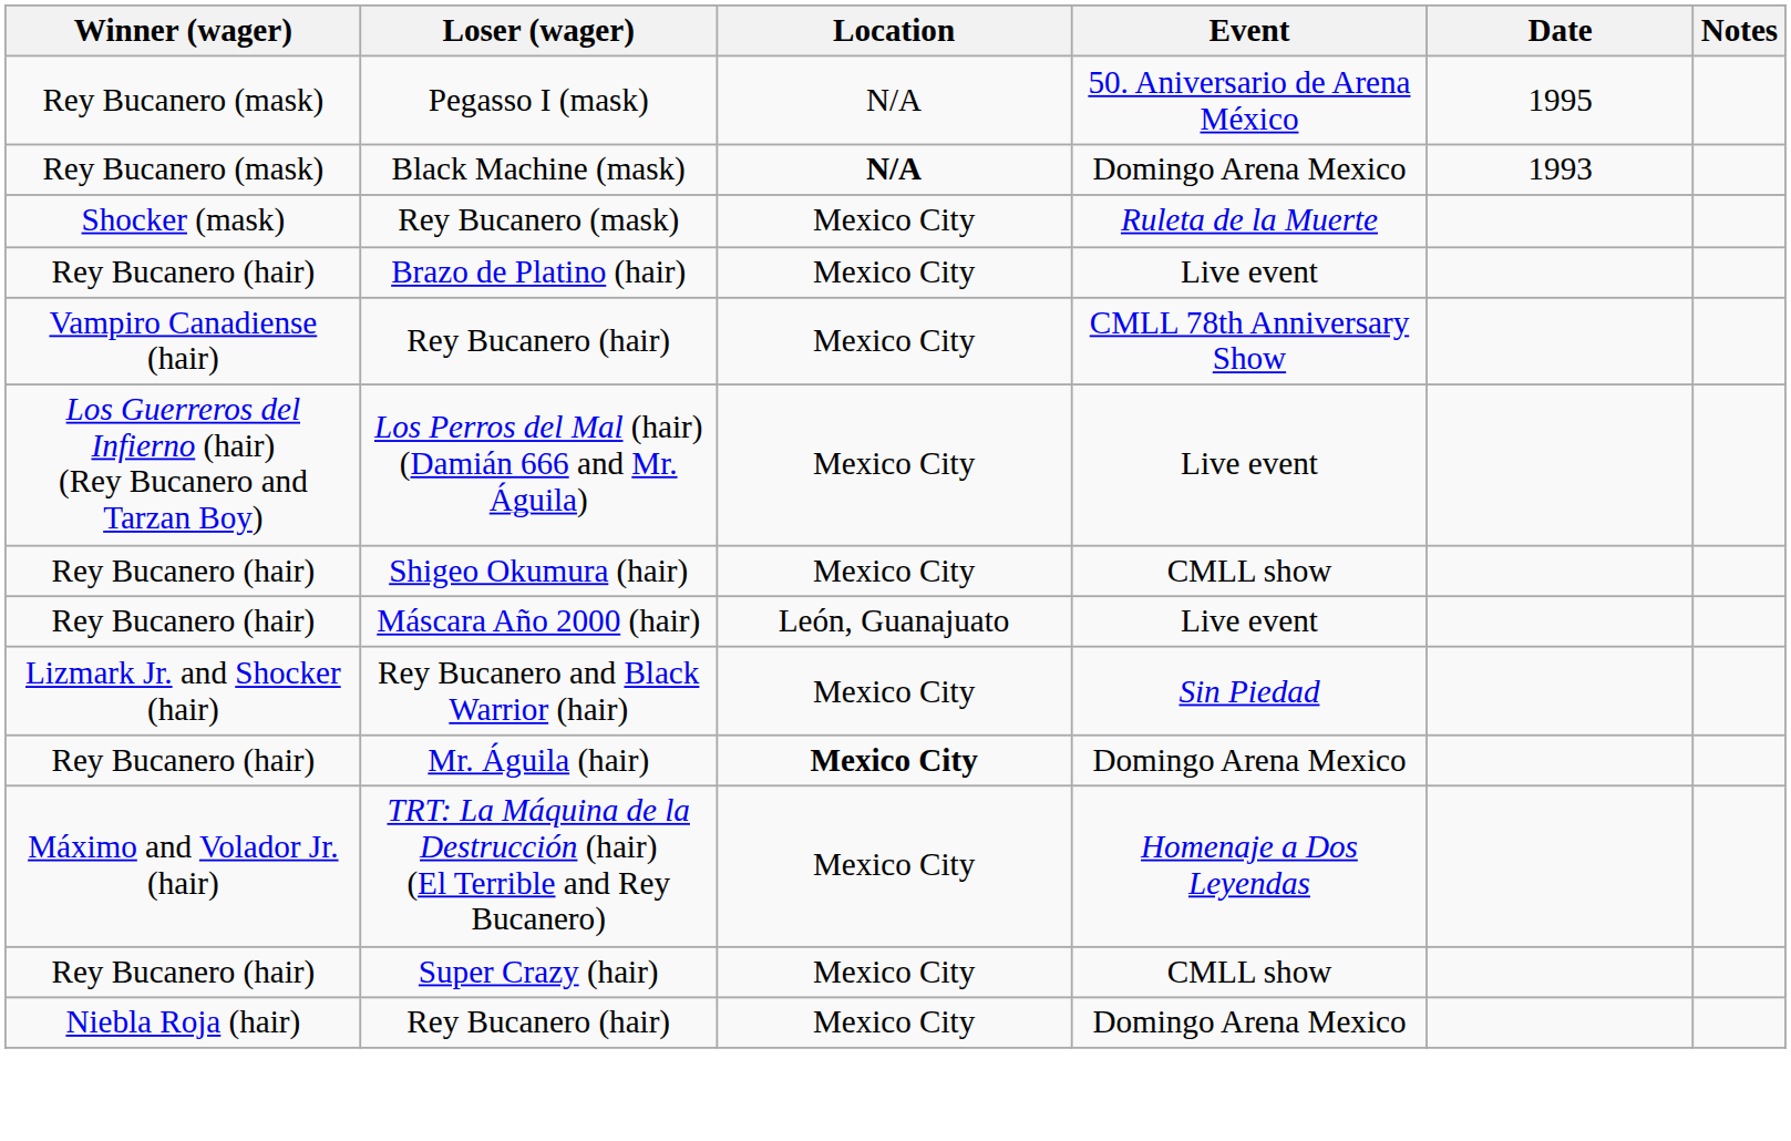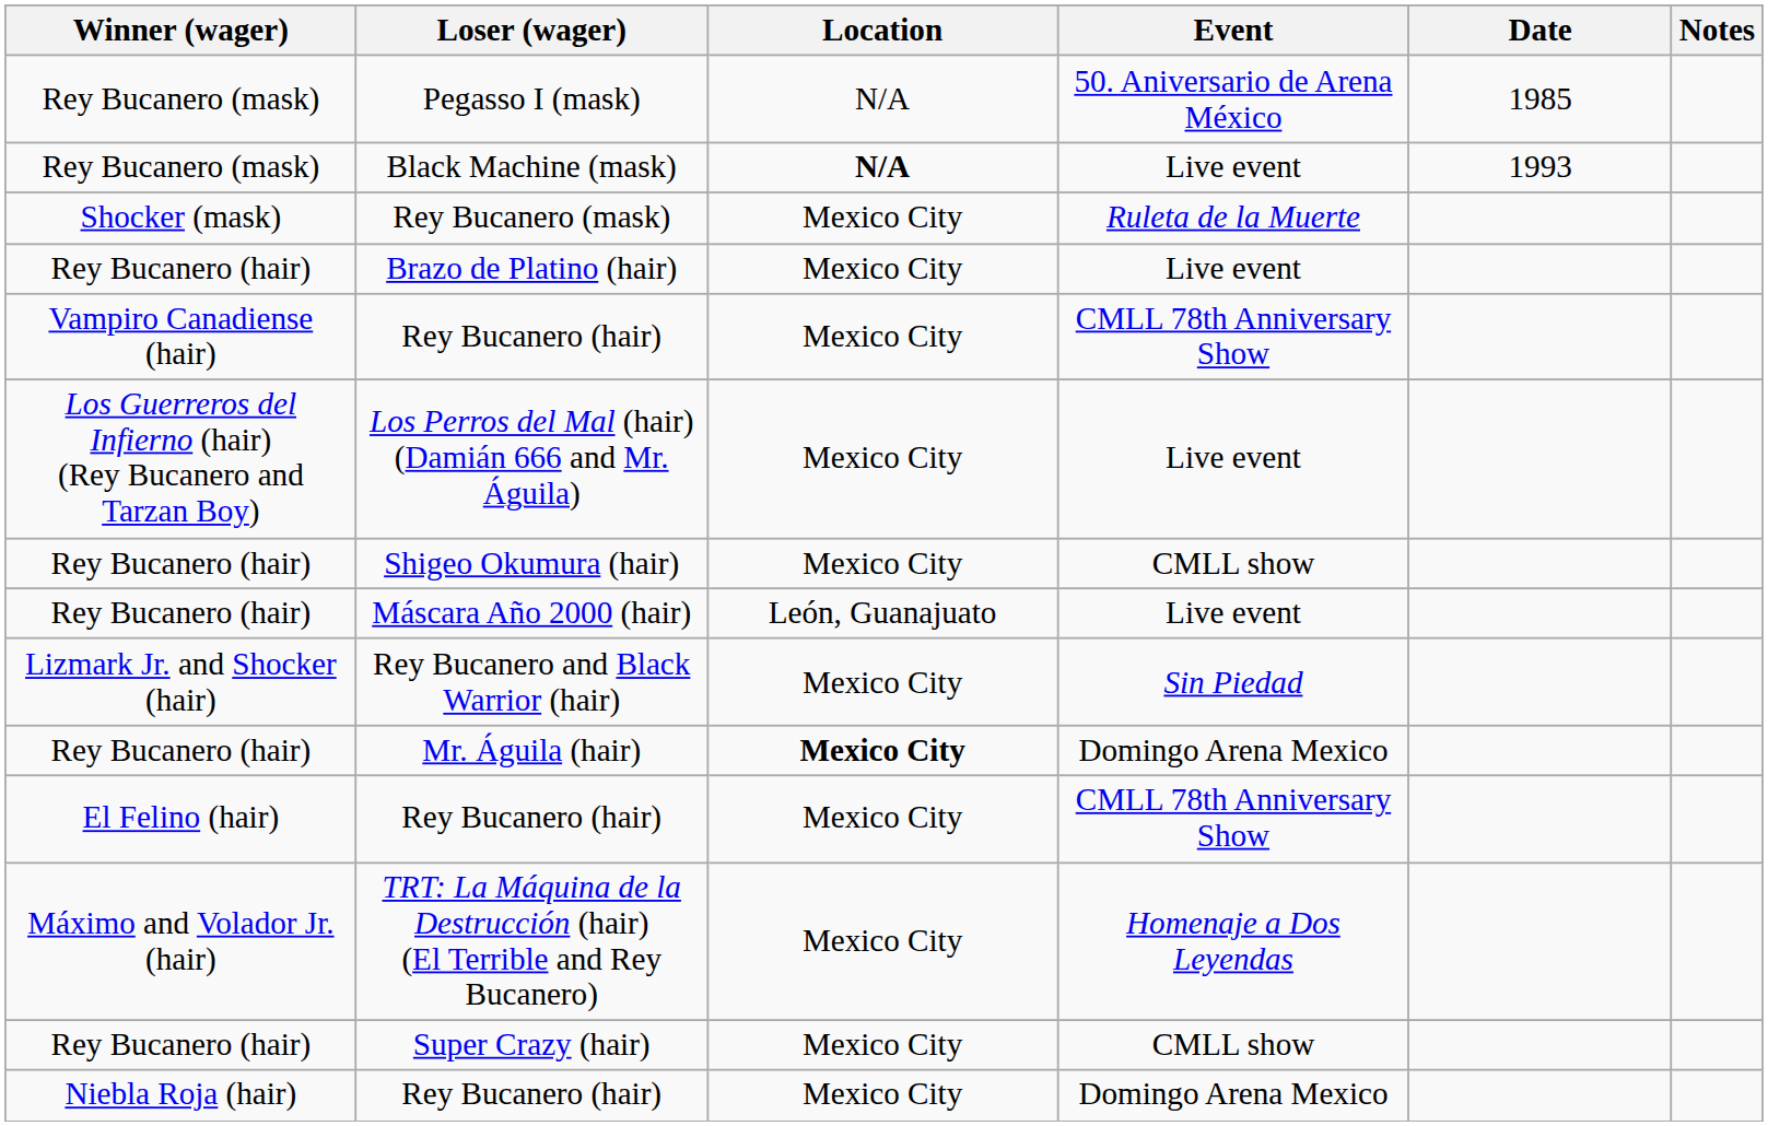Pegasso I (mask) | Date: 1995 -> 1985
Black Machine (mask) | Event: Domingo Arena Mexico -> Live event
+ row: El Felino (hair) | Rey Bucanero (hair) | Mexico City | CMLL 78th Anniversary Show
